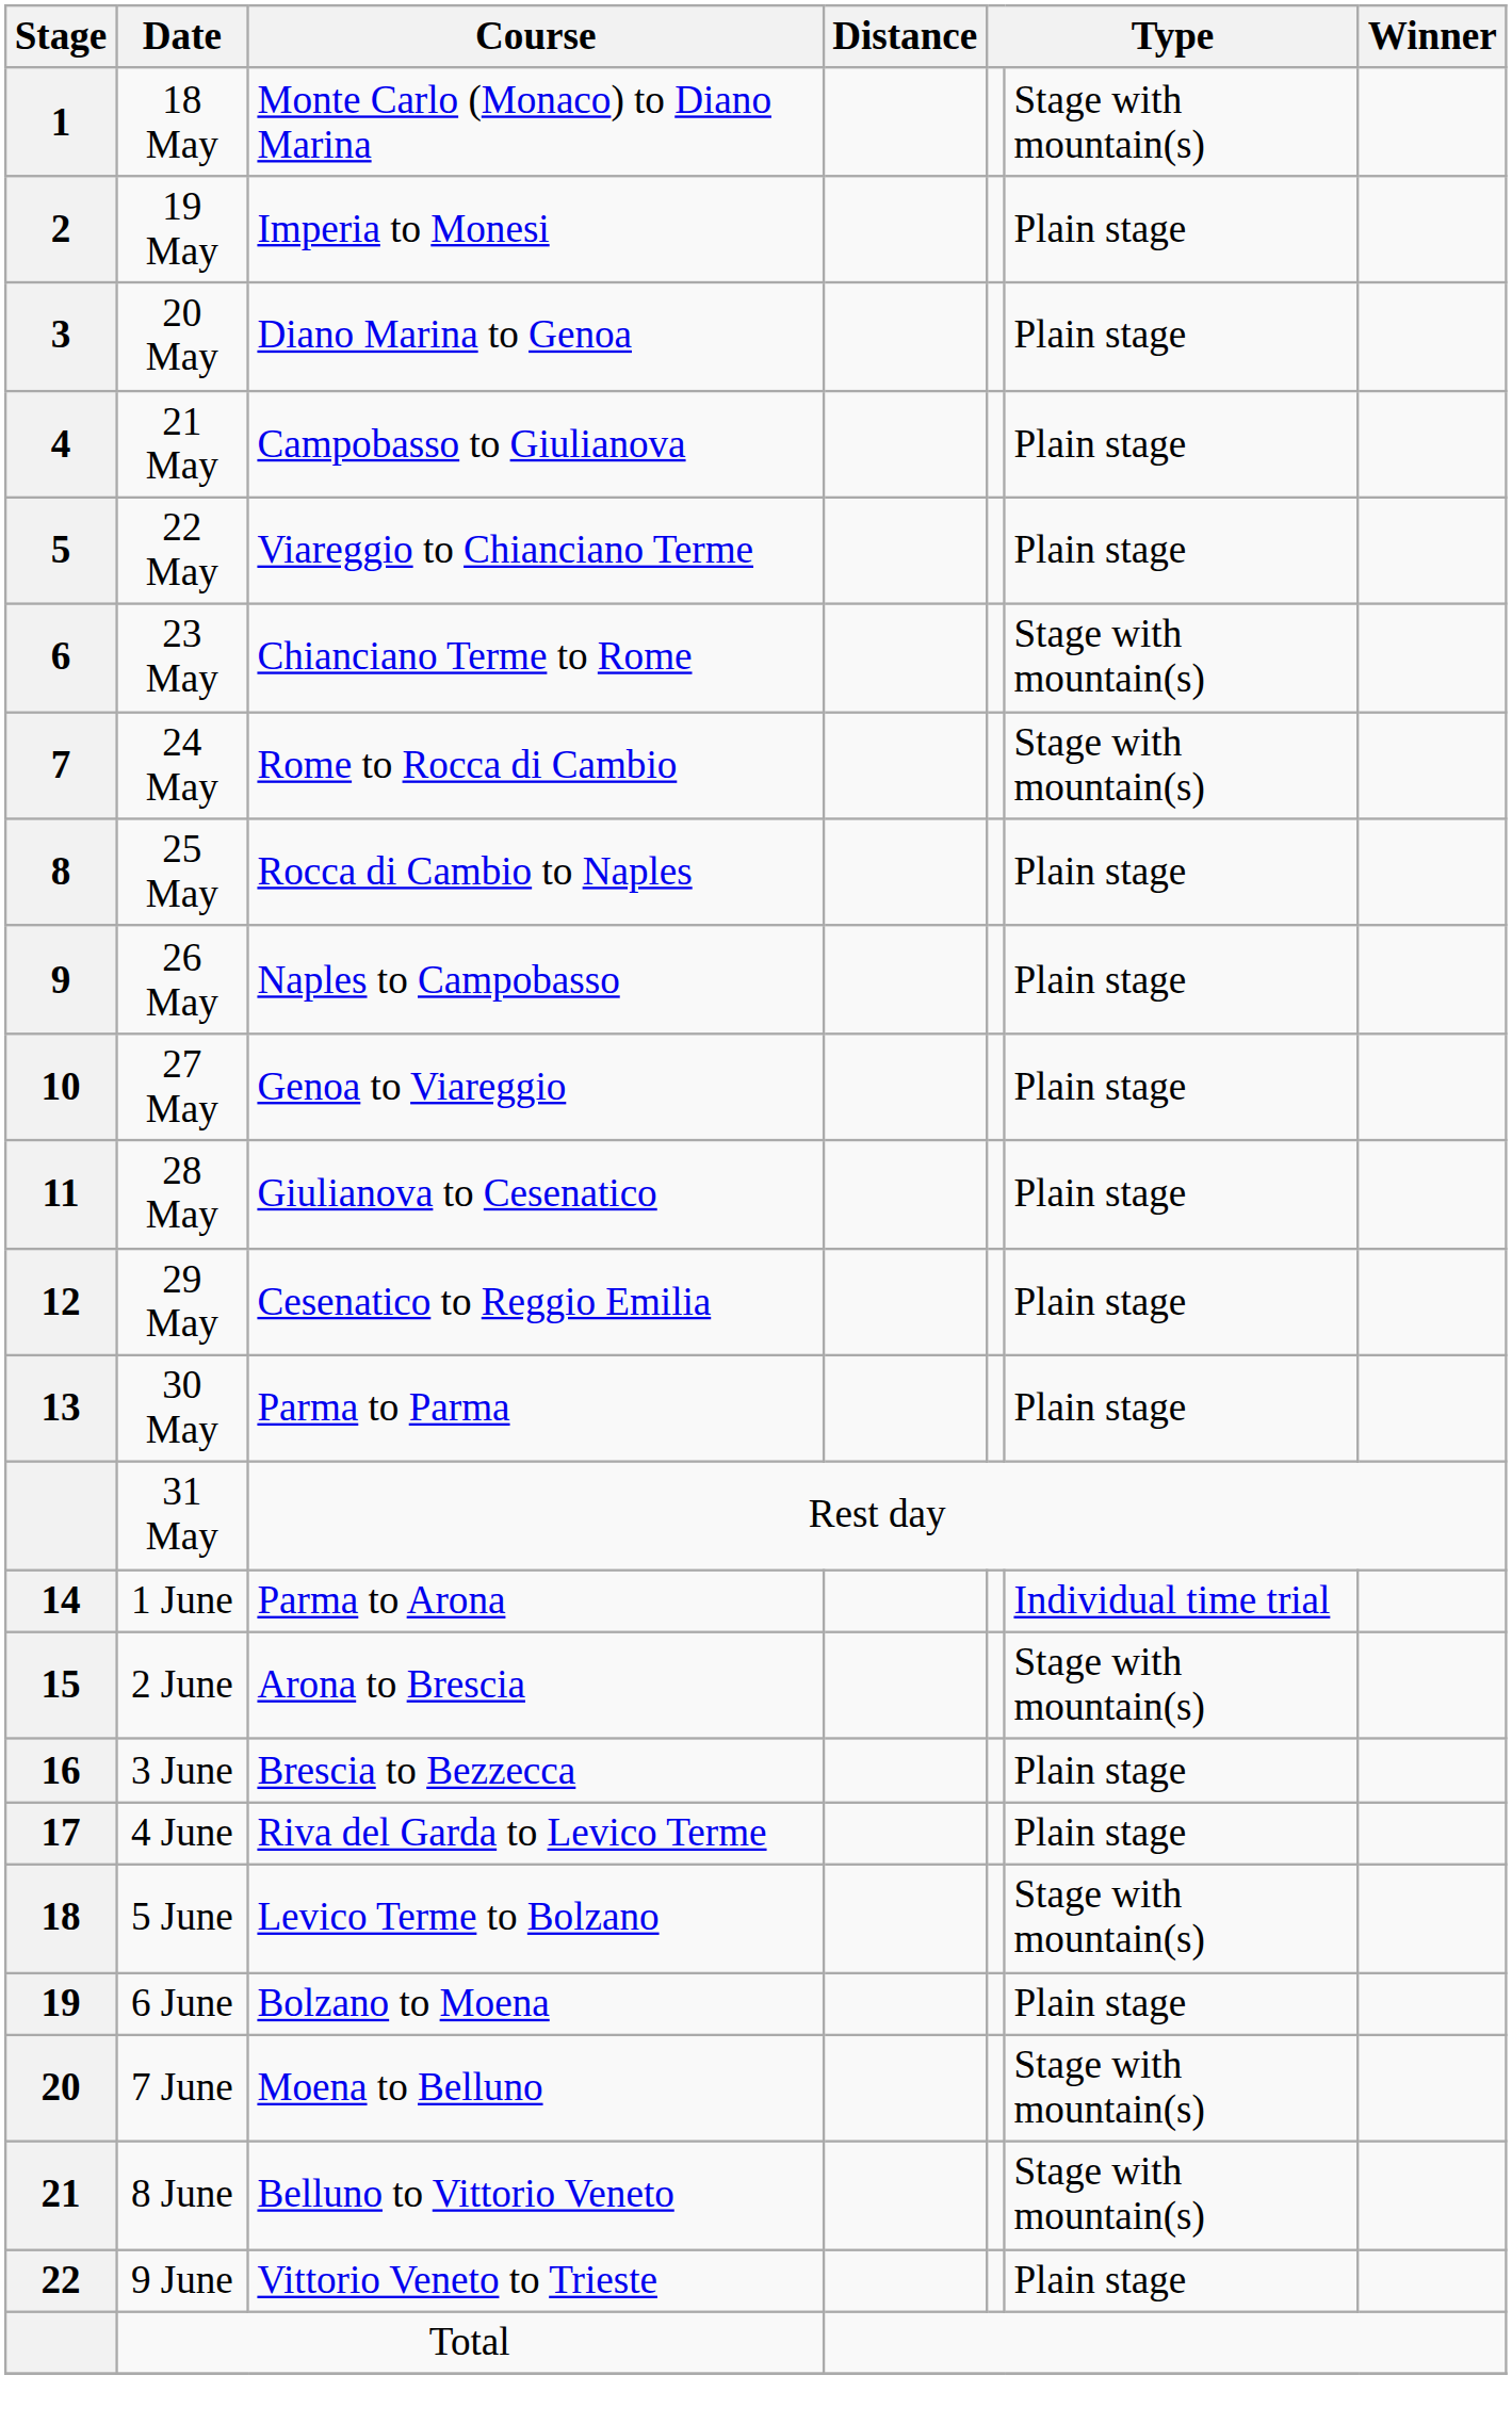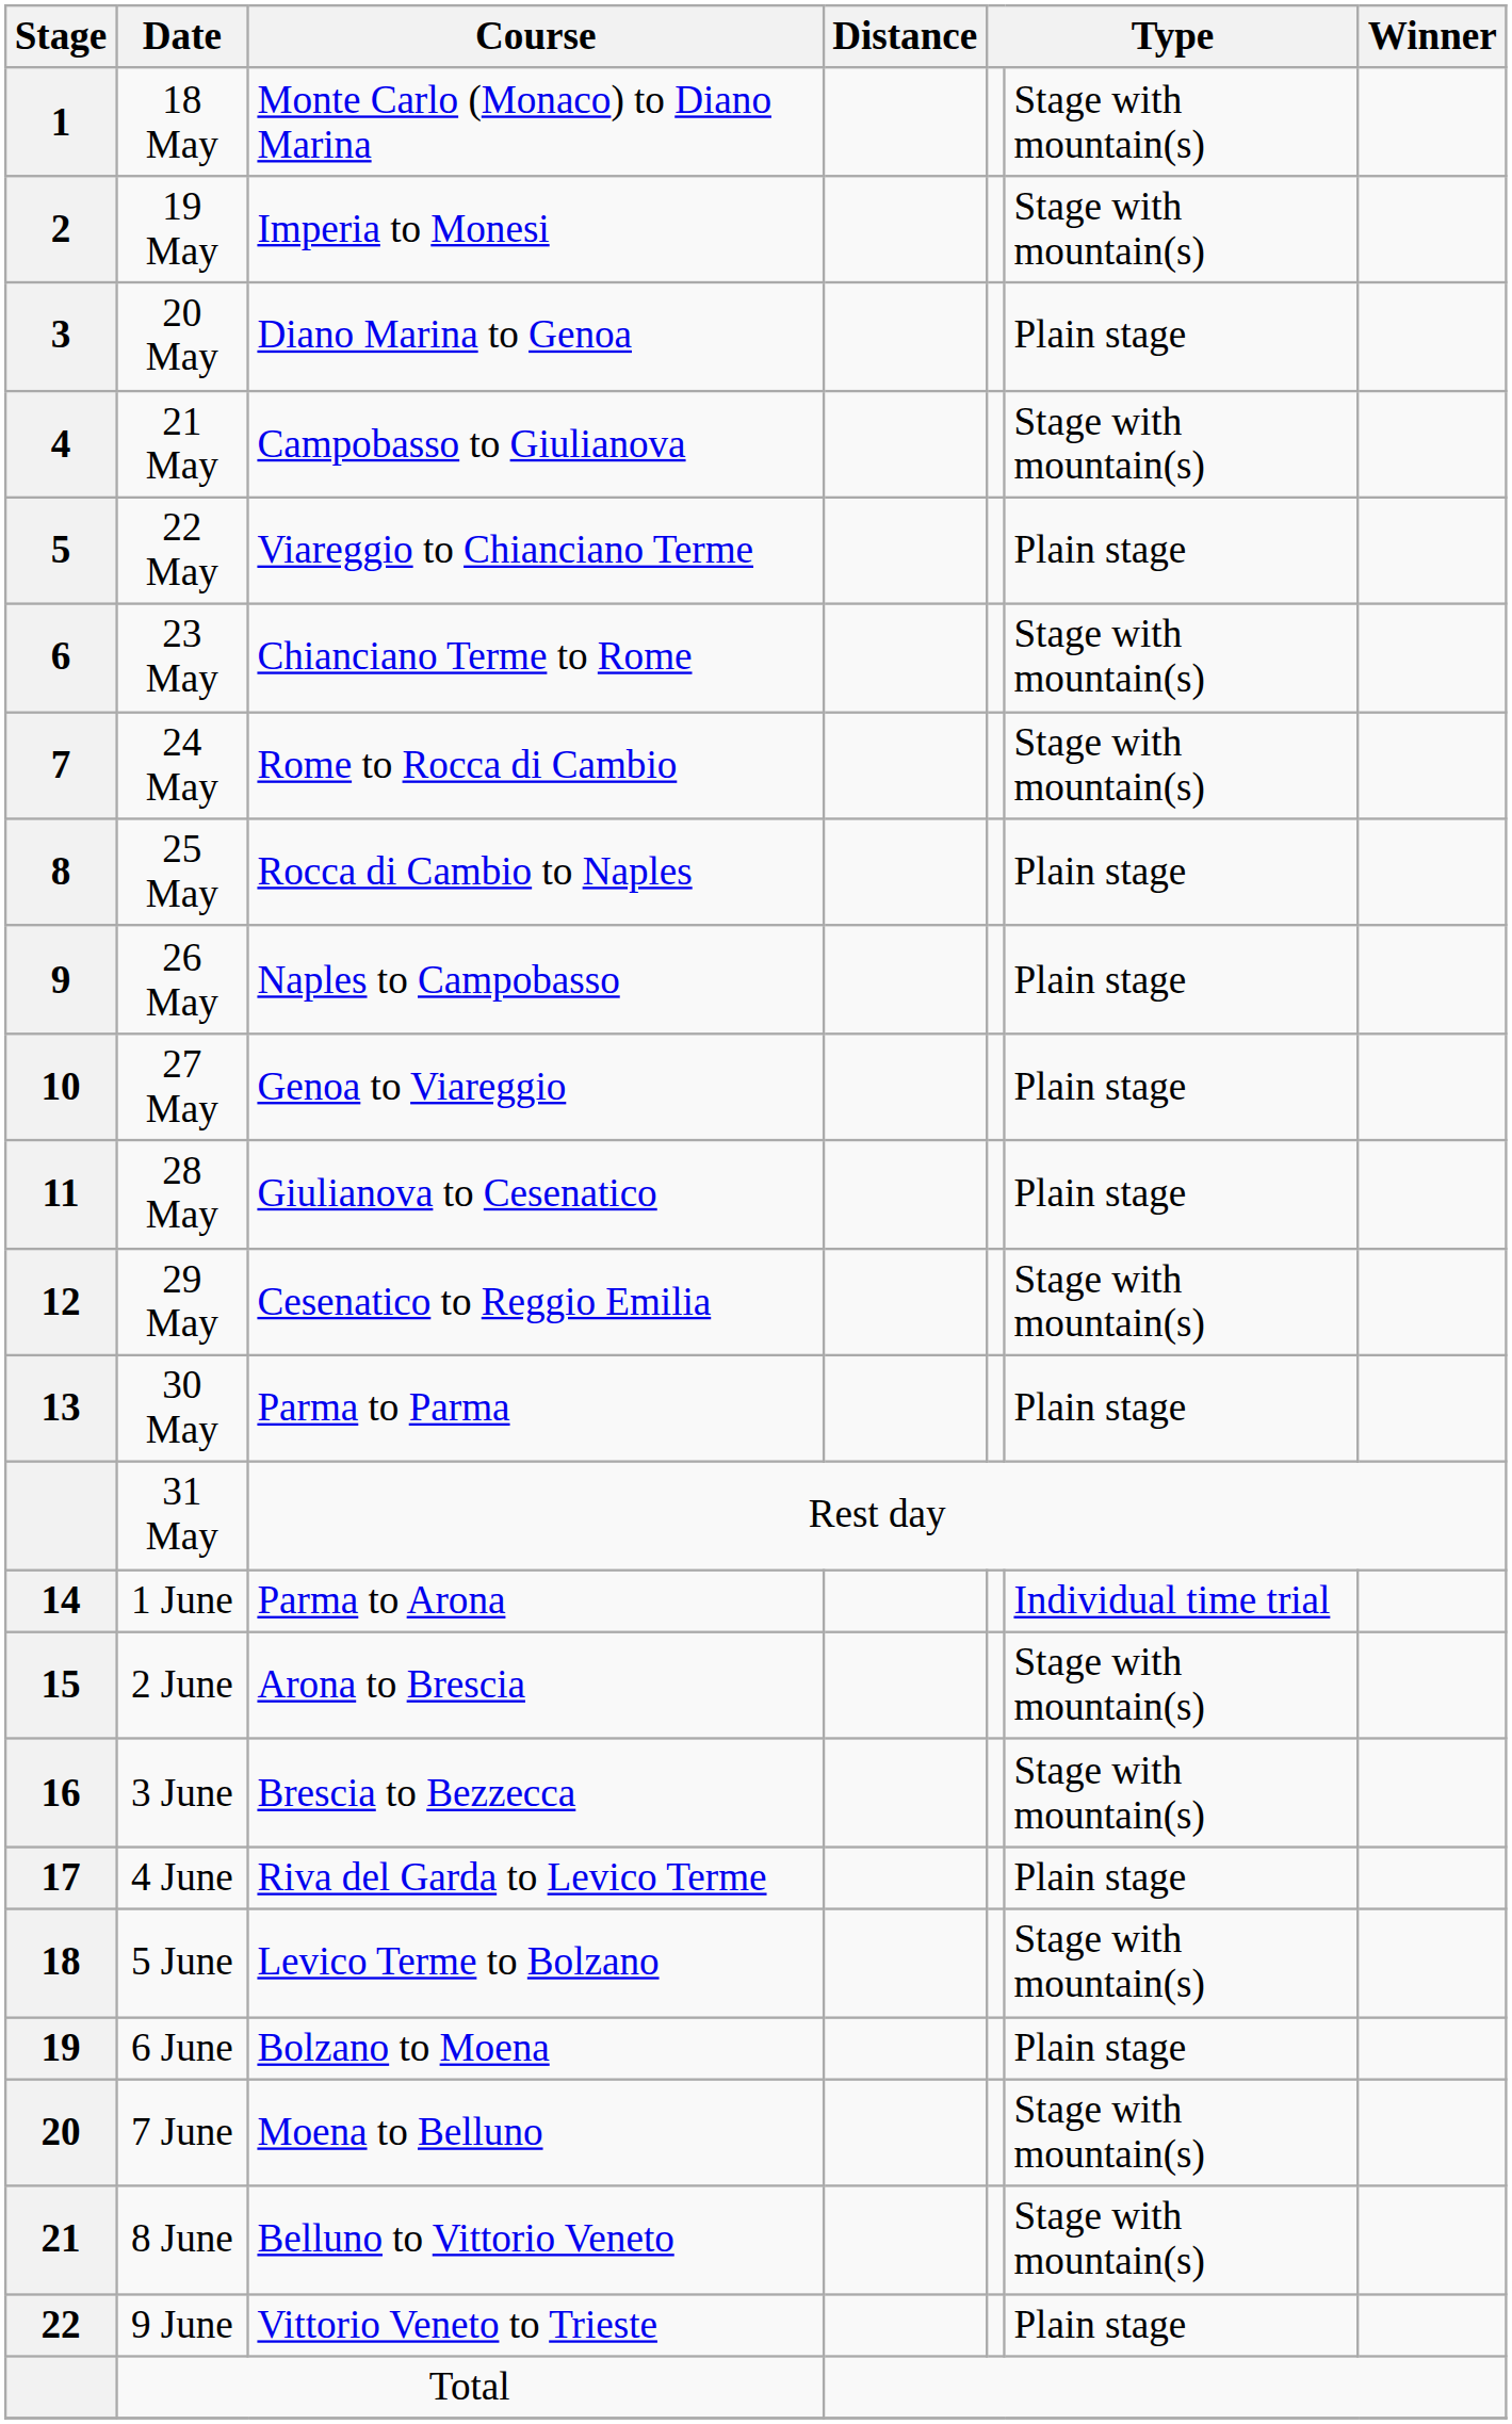19 May | column 6: Plain stage -> Stage with mountain(s)
21 May | column 6: Plain stage -> Stage with mountain(s)
29 May | column 6: Plain stage -> Stage with mountain(s)
3 June | column 6: Plain stage -> Stage with mountain(s)
